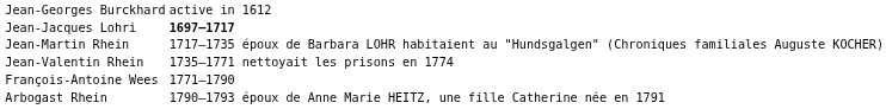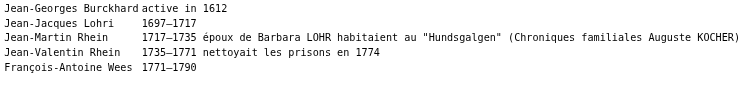Jean-Jacques Lohri | column 2: bold -> normal
- row: Arbogast Rhein | 1790–1793 époux de Anne Marie HEITZ, une fille Catherine née en 1791
